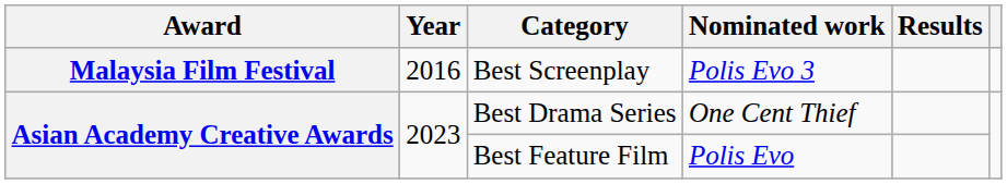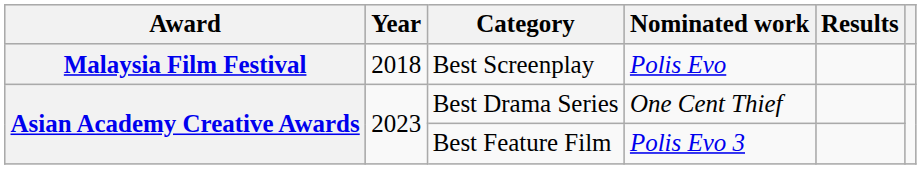Best Screenplay | Year: 2016 -> 2018
Best Screenplay | Nominated work: Polis Evo 3 -> Polis Evo
Best Feature Film | Nominated work: Polis Evo -> Polis Evo 3
